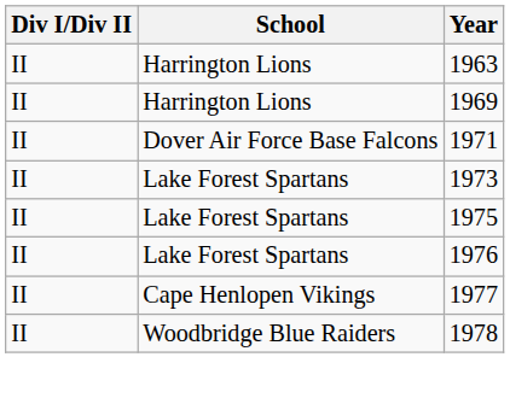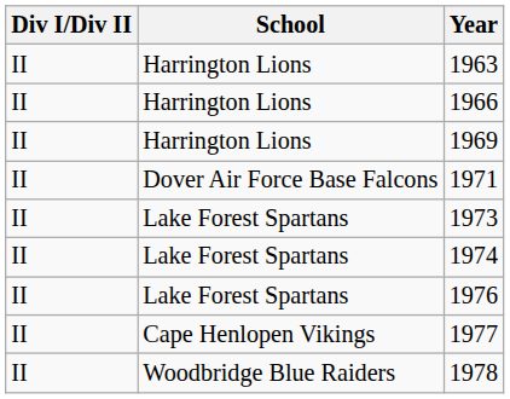+ row: II | Harrington Lions | 1966
+ row: II | Lake Forest Spartans | 1974
- row: II | Lake Forest Spartans | 1975
